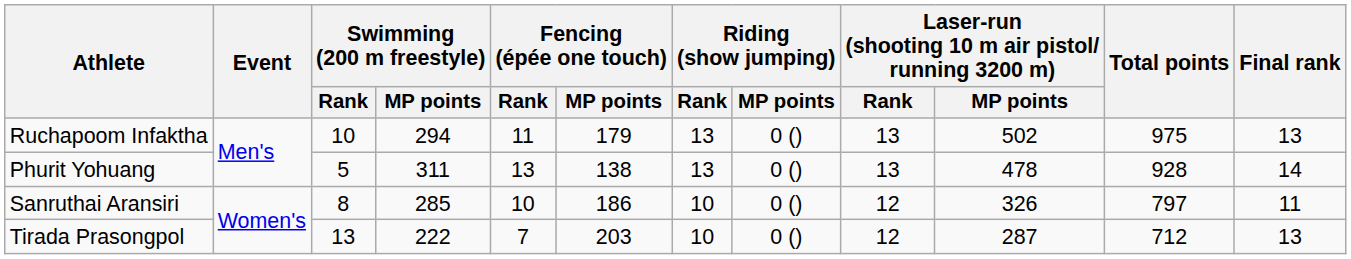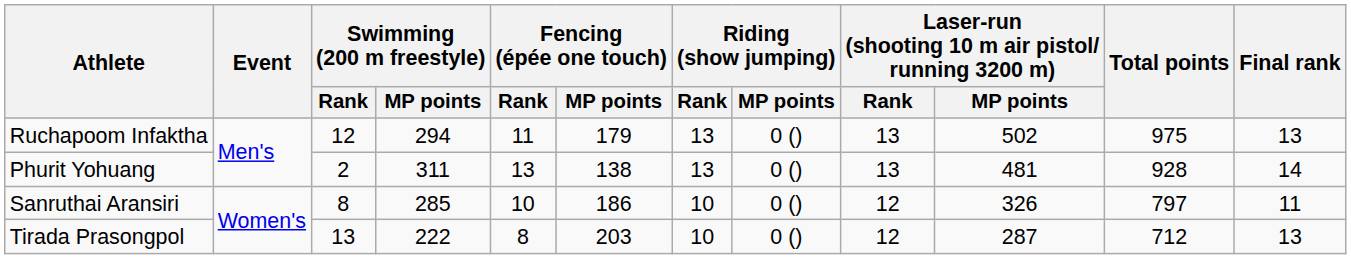Ruchapoom Infaktha | Swimming (200 m freestyle) / Rank: 10 -> 12
Phurit Yohuang | Swimming (200 m freestyle) / Rank: 5 -> 2
Phurit Yohuang | column 10: 478 -> 481
Tirada Prasongpol | Fencing (épée one touch) / Rank: 7 -> 8
